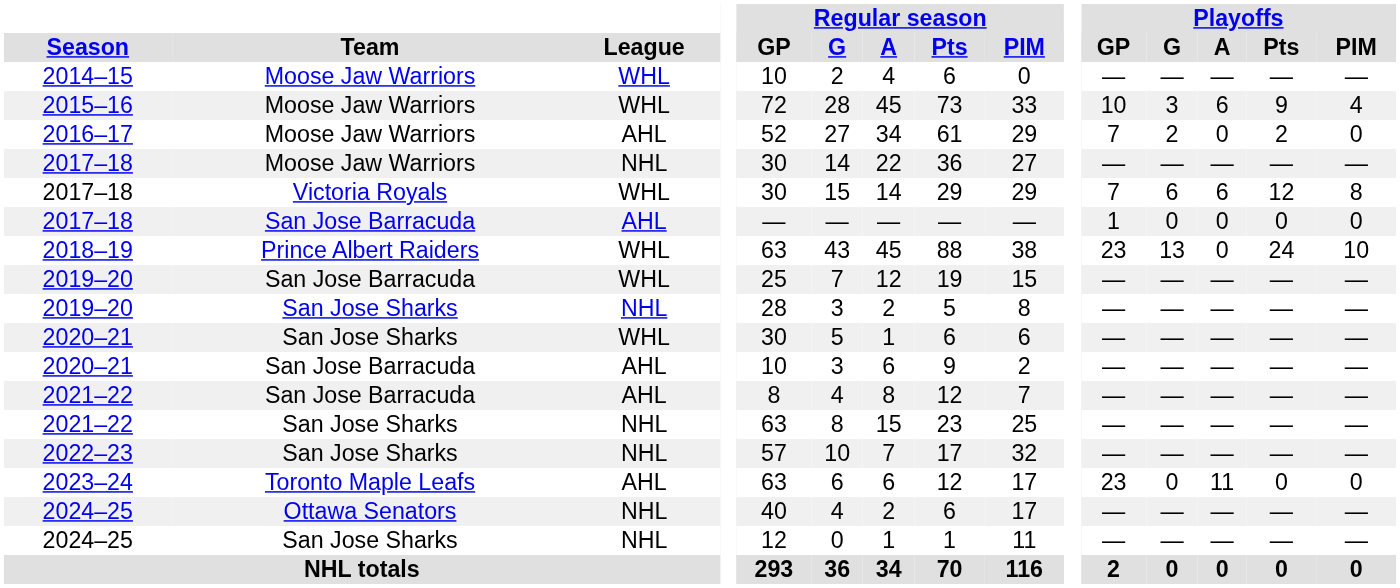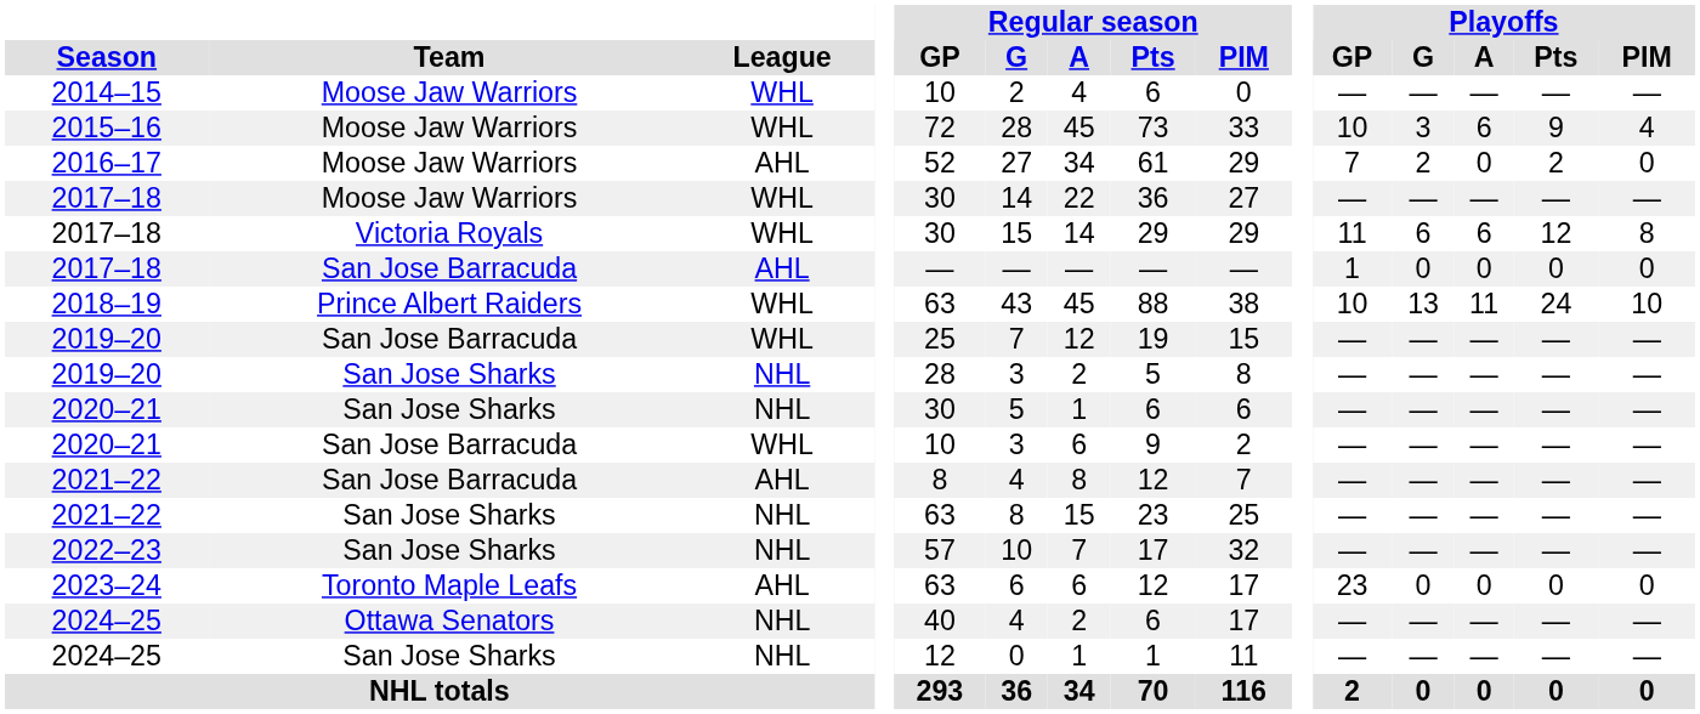2017–18 / Moose Jaw Warriors | League: NHL -> WHL
2017–18 / Victoria Royals | Playoffs / GP: 7 -> 11
2018–19 | Playoffs / GP: 23 -> 10
2018–19 | Playoffs / A: 0 -> 11
2020–21 / San Jose Sharks | League: WHL -> NHL
2020–21 / San Jose Barracuda | League: AHL -> WHL
2023–24 | Playoffs / A: 11 -> 0
